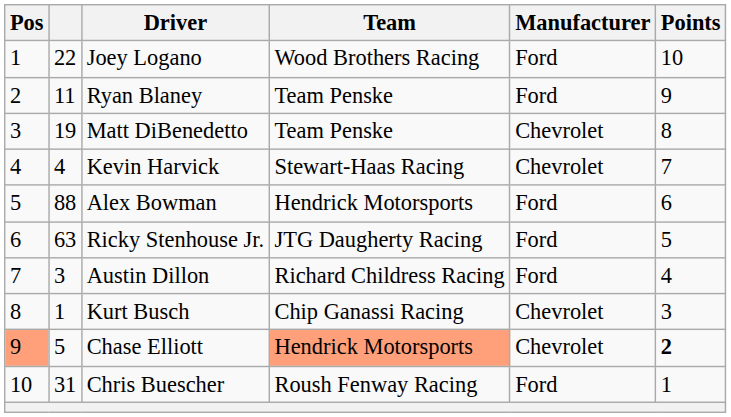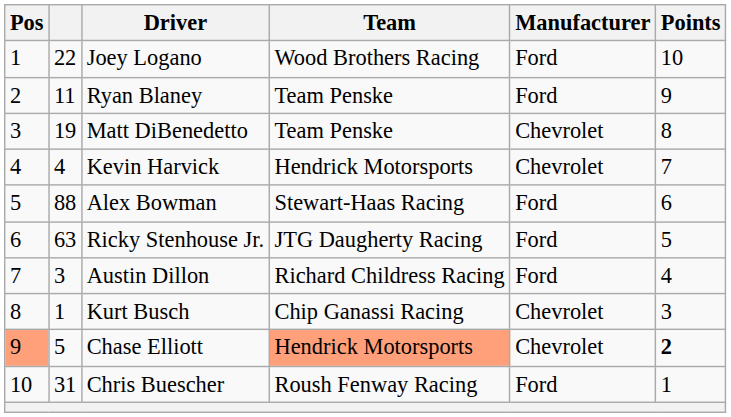Kevin Harvick | Team: Stewart-Haas Racing -> Hendrick Motorsports
Alex Bowman | Team: Hendrick Motorsports -> Stewart-Haas Racing
